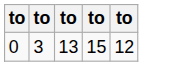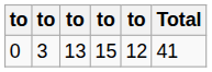+ column: Total | 41
